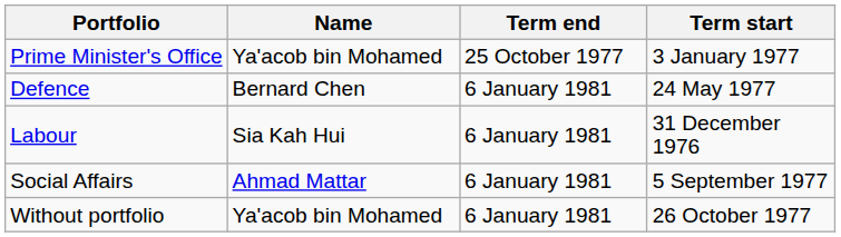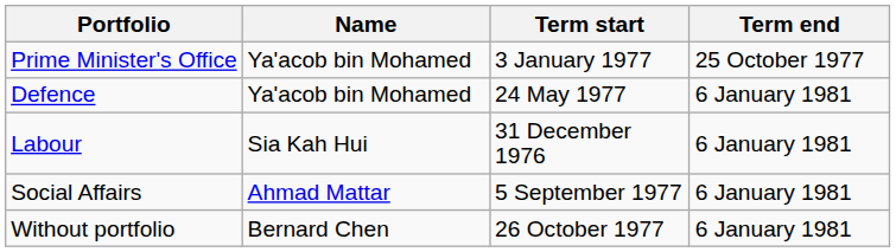columns swapped: Term start <-> Term end
Defence | Name: Bernard Chen -> Ya'acob bin Mohamed
Without portfolio | Name: Ya'acob bin Mohamed -> Bernard Chen
